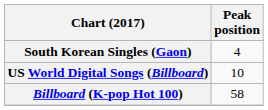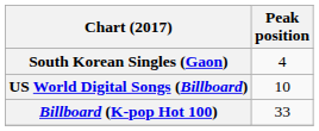Billboard (K-pop Hot 100) | Peak position: 58 -> 33
